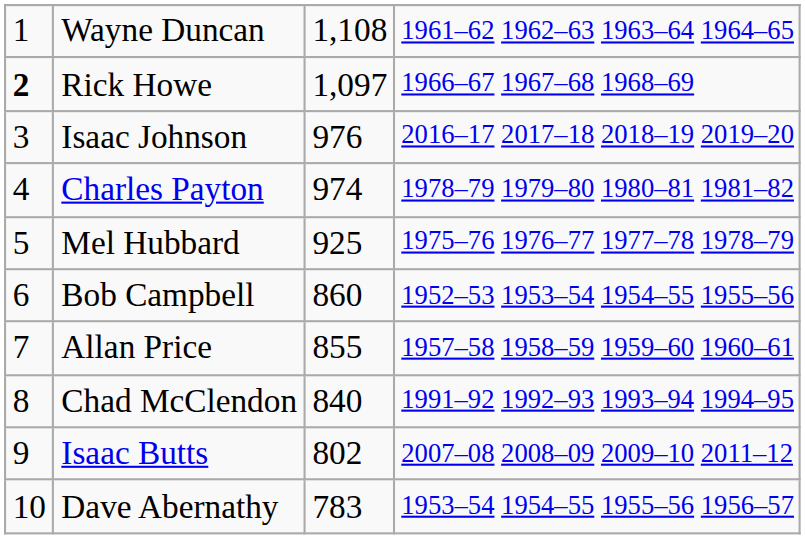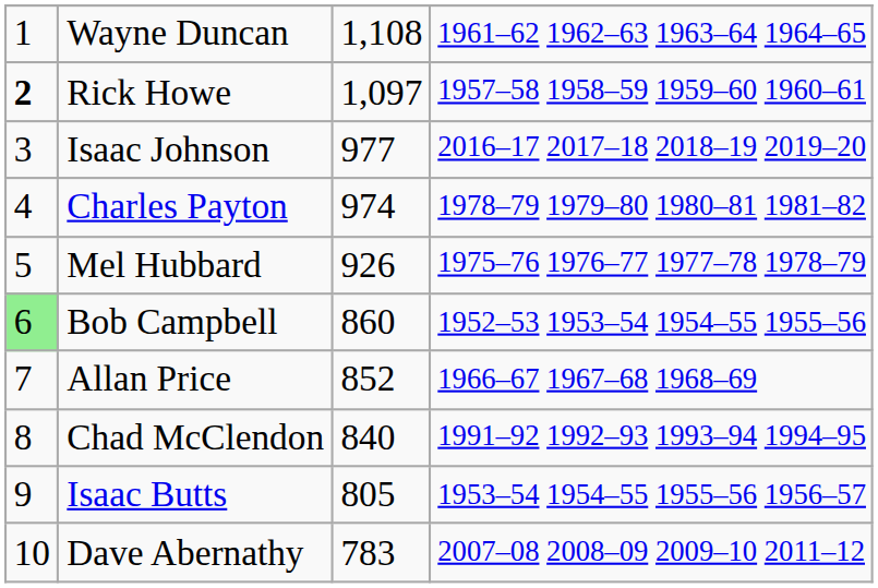Rick Howe | column 4: 1966–67 1967–68 1968–69 -> 1957–58 1958–59 1959–60 1960–61
Isaac Johnson | column 3: 976 -> 977
Mel Hubbard | column 3: 925 -> 926
Bob Campbell | column 1: no background -> lightgreen background
Allan Price | column 3: 855 -> 852
Allan Price | column 4: 1957–58 1958–59 1959–60 1960–61 -> 1966–67 1967–68 1968–69
Isaac Butts | column 3: 802 -> 805
Isaac Butts | column 4: 2007–08 2008–09 2009–10 2011–12 -> 1953–54 1954–55 1955–56 1956–57
Dave Abernathy | column 4: 1953–54 1954–55 1955–56 1956–57 -> 2007–08 2008–09 2009–10 2011–12
